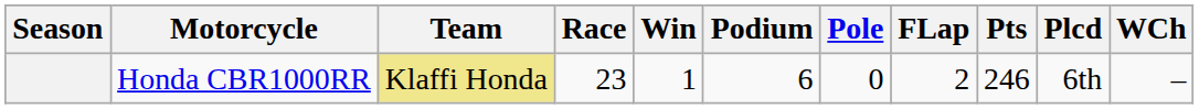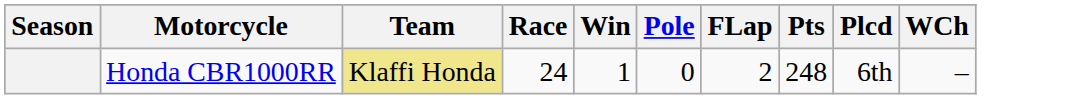- column: Podium | 6
Honda CBR1000RR | Race: 23 -> 24
Honda CBR1000RR | Pts: 246 -> 248
